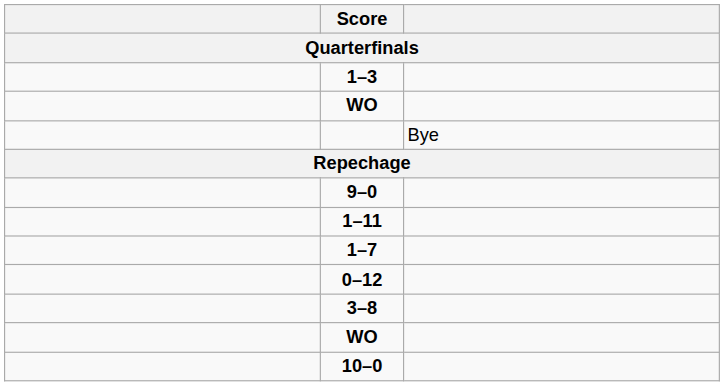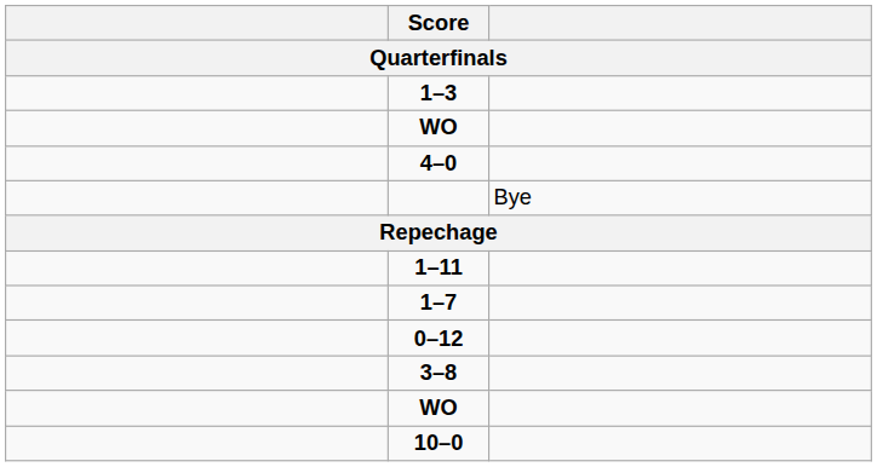+ row: 4–0
- row: 9–0
